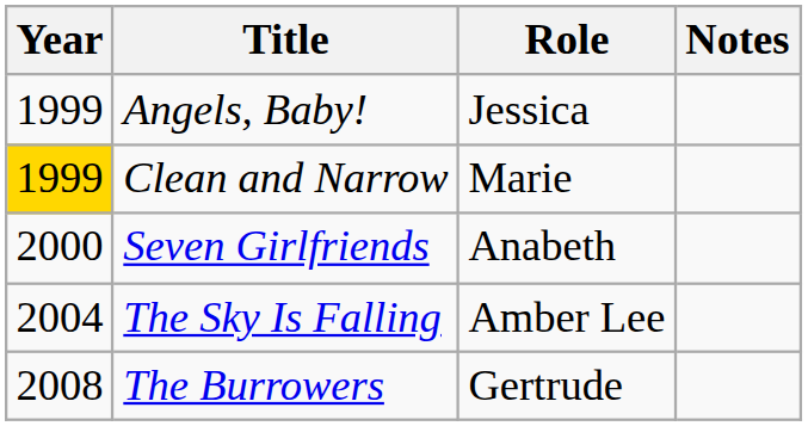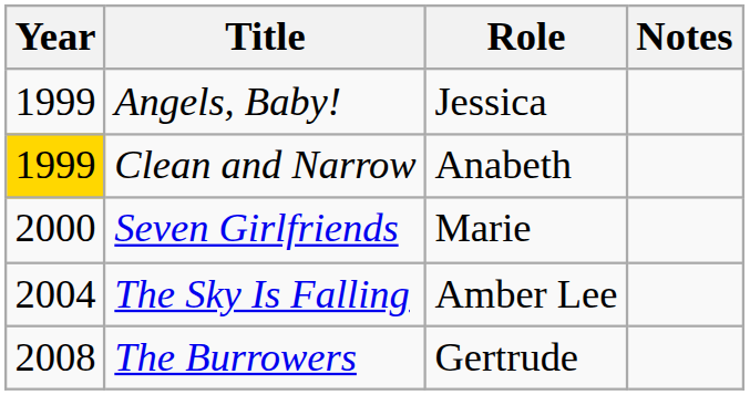Clean and Narrow | Role: Marie -> Anabeth
Seven Girlfriends | Role: Anabeth -> Marie
